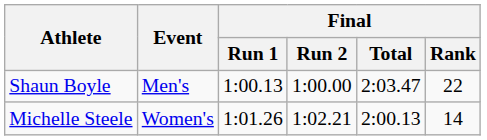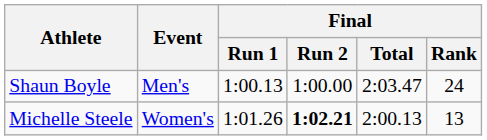Shaun Boyle | Final / Rank: 22 -> 24
Michelle Steele | Final / Run 2: normal -> bold
Michelle Steele | Final / Rank: 14 -> 13
